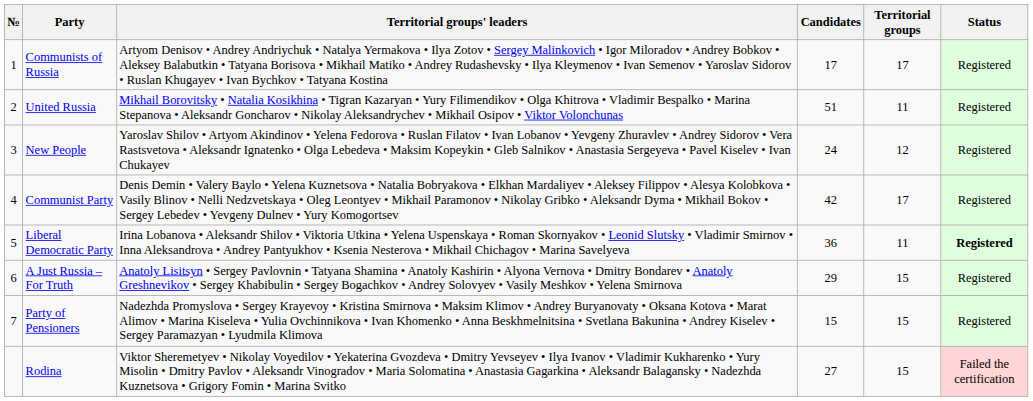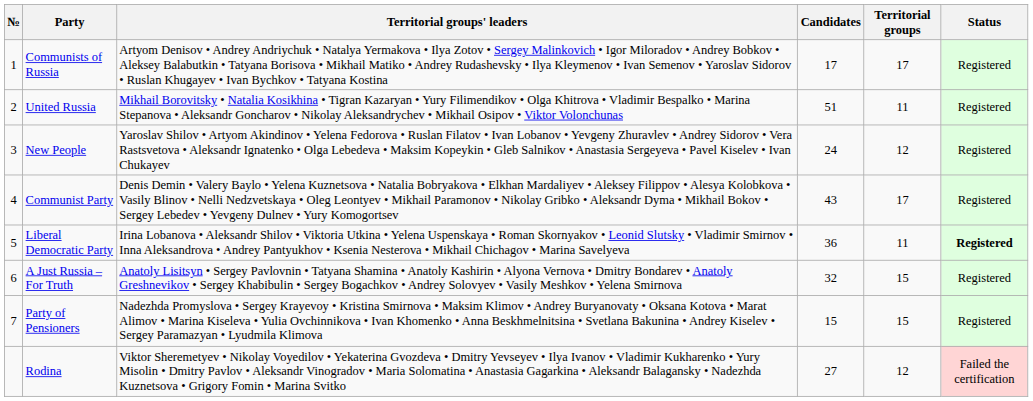Communist Party | Candidates: 42 -> 43
A Just Russia – For Truth | Candidates: 29 -> 32
Rodina | Territorial groups: 15 -> 12
